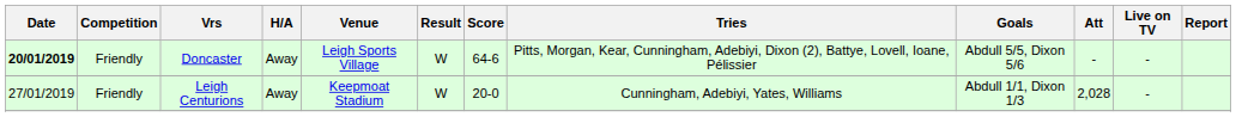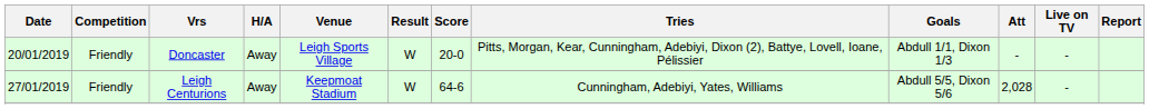Doncaster | Date: bold -> normal
Doncaster | Score: 64-6 -> 20-0
Doncaster | Goals: Abdull 5/5, Dixon 5/6 -> Abdull 1/1, Dixon 1/3
Leigh Centurions | Score: 20-0 -> 64-6
Leigh Centurions | Goals: Abdull 1/1, Dixon 1/3 -> Abdull 5/5, Dixon 5/6
